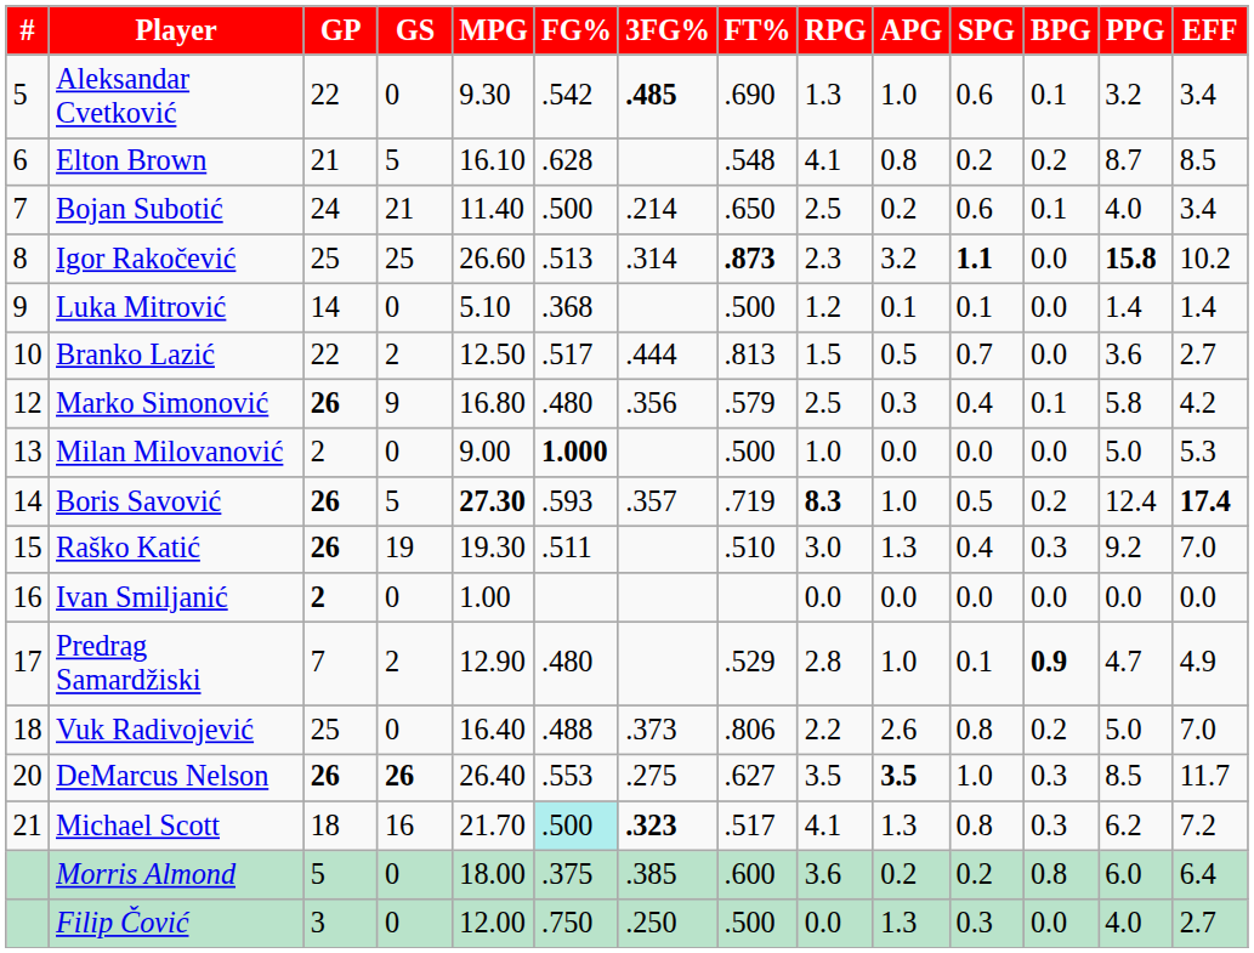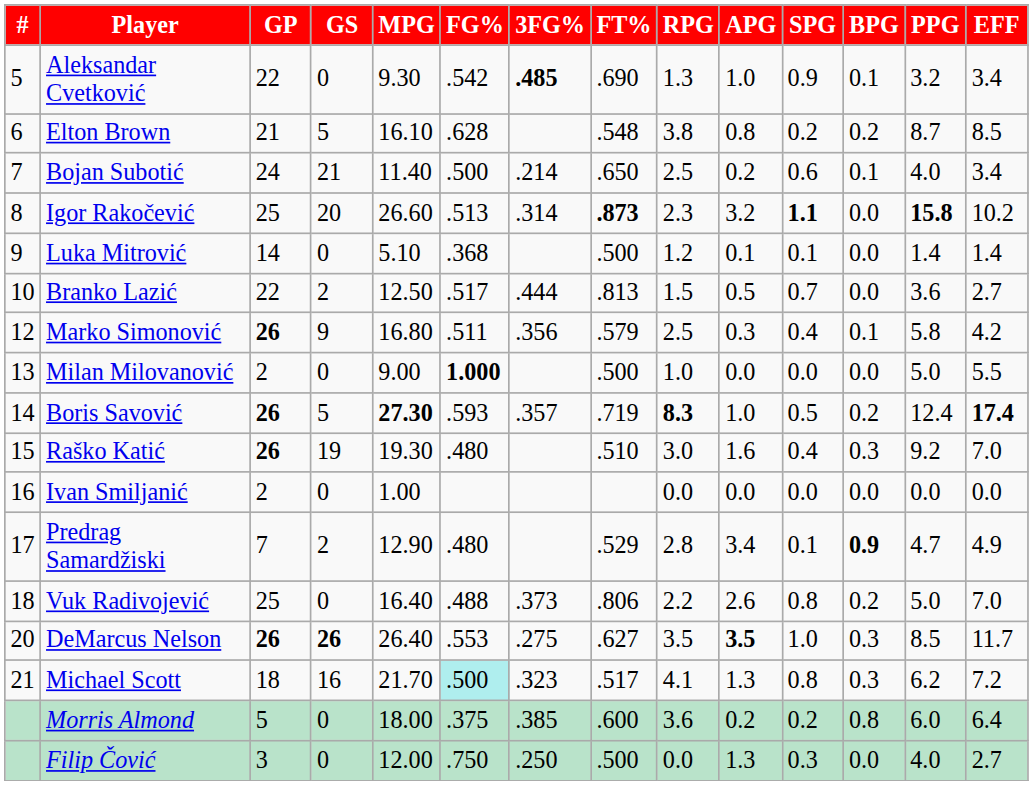Aleksandar Cvetković | SPG: 0.6 -> 0.9
Elton Brown | RPG: 4.1 -> 3.8
Igor Rakočević | GS: 25 -> 20
Marko Simonović | FG%: .480 -> .511
Milan Milovanović | EFF: 5.3 -> 5.5
Raško Katić | FG%: .511 -> .480
Raško Katić | APG: 1.3 -> 1.6
Ivan Smiljanić | GP: bold -> normal
Predrag Samardžiski | APG: 1.0 -> 3.4
Michael Scott | 3FG%: bold -> normal
